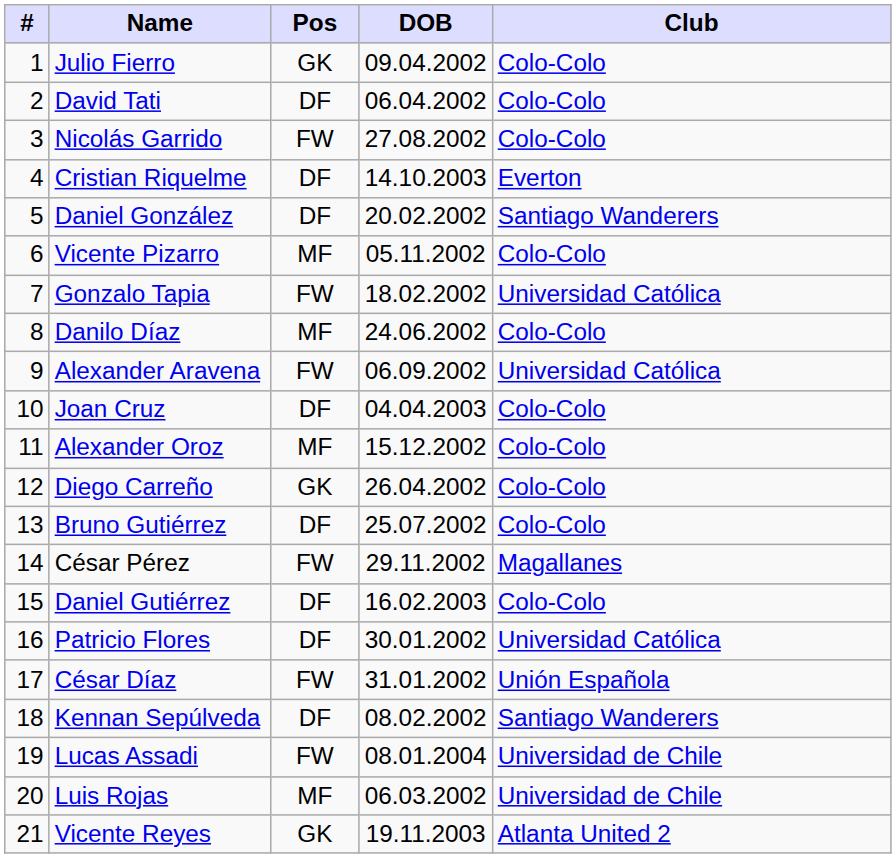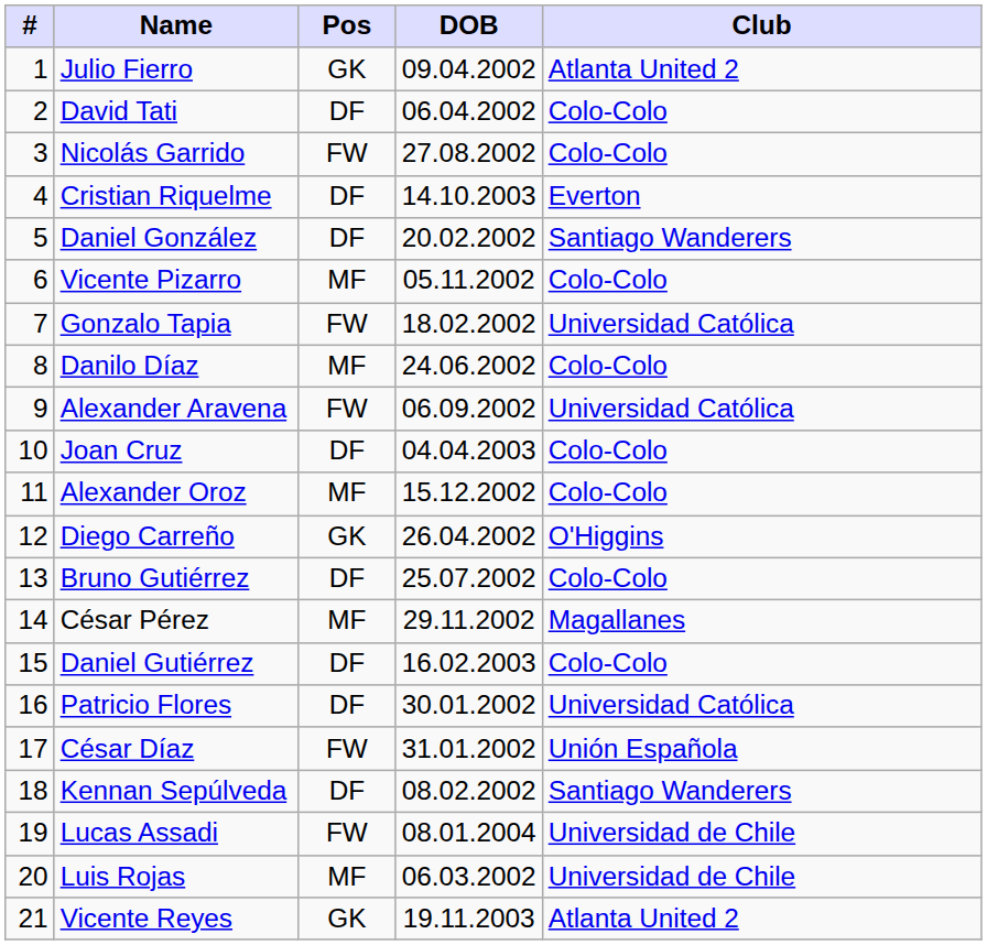Julio Fierro | Club: Colo-Colo -> Atlanta United 2
Diego Carreño | Club: Colo-Colo -> O'Higgins
César Pérez | Pos: FW -> MF
